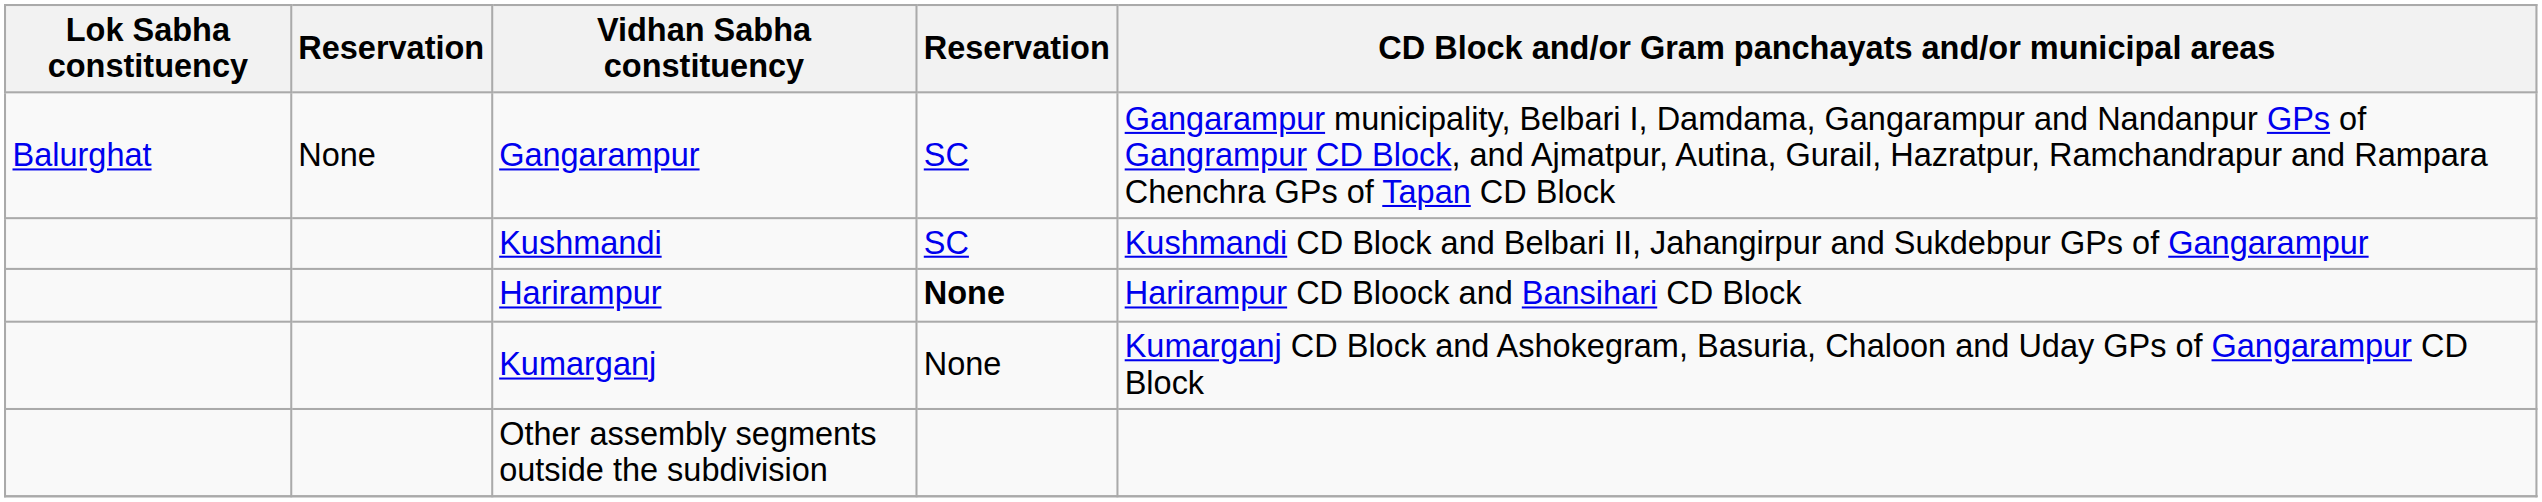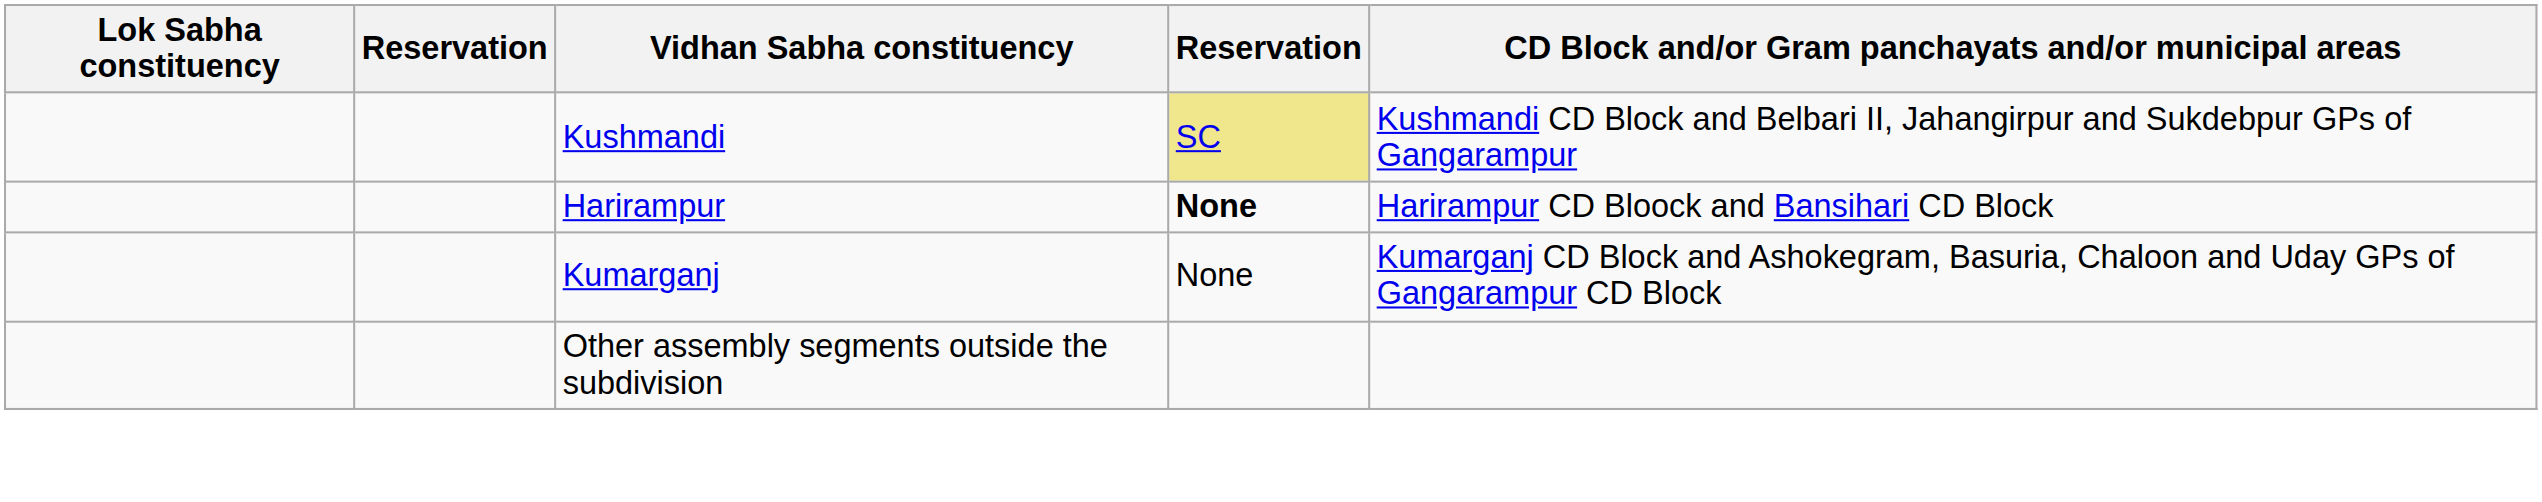- row: Balurghat | None | Gangarampur | SC | Gangarampur municipality, Belbari I, Damdama, Gangarampur and Nandanpur GPs of Gangrampur CD Block, and Ajmatpur, Autina, Gurail, Hazratpur, Ramchandrapur and Rampara Chenchra GPs of Tapan CD Block
Kushmandi | column 4: no background -> khaki background
